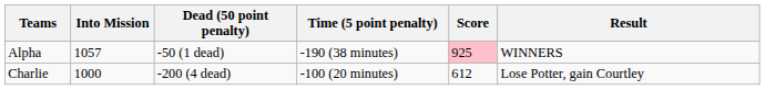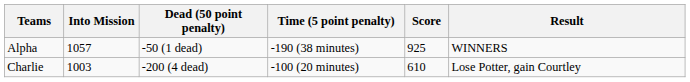Alpha | Score: pink background -> no background
Charlie | Into Mission: 1000 -> 1003
Charlie | Score: 612 -> 610
